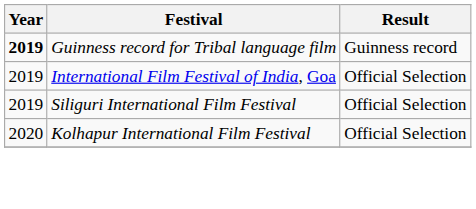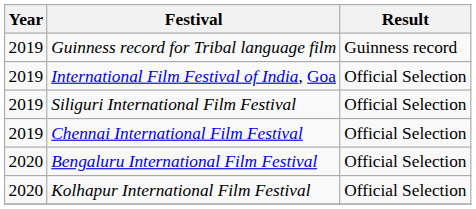Guinness record for Tribal language film | Year: bold -> normal
+ row: 2019 | Chennai International Film Festival | Official Selection
+ row: 2020 | Bengaluru International Film Festival | Official Selection
